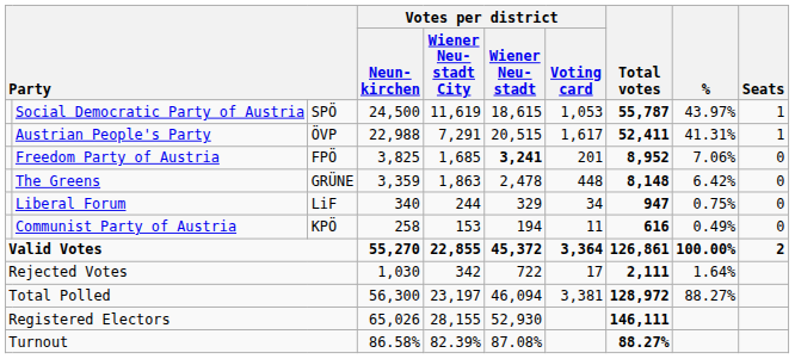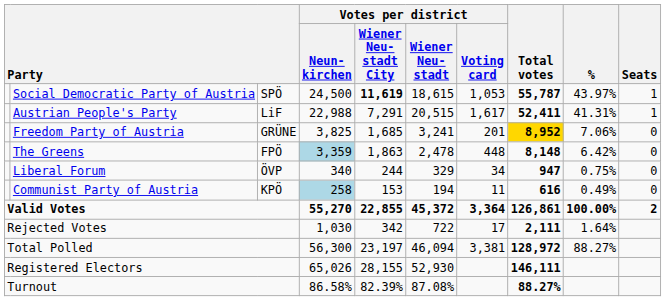Social Democratic Party of Austria | Votes per district / Wiener Neu- stadt City: normal -> bold
Austrian People's Party | column 3: ÖVP -> LiF
Freedom Party of Austria | column 3: FPÖ -> GRÜNE
Freedom Party of Austria | Votes per district / Wiener Neu- stadt: bold -> normal
Freedom Party of Austria | Total votes: no background -> gold background
The Greens | column 3: GRÜNE -> FPÖ
The Greens | Votes per district / Neun- kirchen: no background -> lightblue background
Liberal Forum | column 3: LiF -> ÖVP
Communist Party of Austria | Votes per district / Neun- kirchen: no background -> lightblue background
